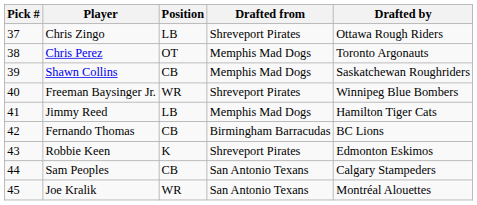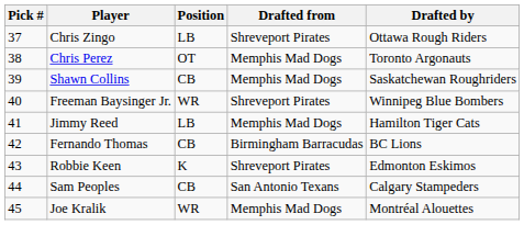Joe Kralik | Drafted from: San Antonio Texans -> Memphis Mad Dogs
